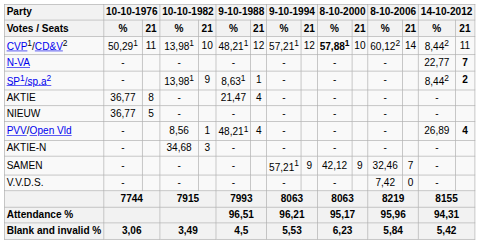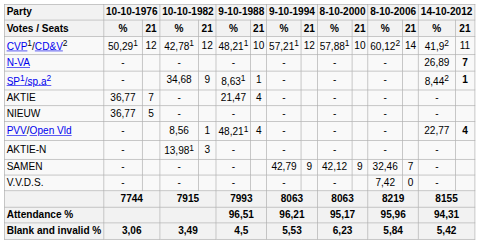CVP1/CD&V2 | 10-10-1976 / 21: 11 -> 12
CVP1/CD&V2 | 10-10-1982 / %: 13,981 -> 42,781
CVP1/CD&V2 | 10-10-1982 / 21: 10 -> 12
CVP1/CD&V2 | 9-10-1988 / 21: 12 -> 10
CVP1/CD&V2 | 8-10-2000 / %: bold -> normal
CVP1/CD&V2 | 14-10-2012 / %: 8,442 -> 41,92
N-VA | 14-10-2012 / %: 22,77 -> 26,89
SP1/sp.a2 | 10-10-1982 / %: 13,981 -> 34,68
SP1/sp.a2 | 14-10-2012 / 21: 2 -> 1
AKTIE | 10-10-1976 / 21: 8 -> 7
PVV/Open Vld | 14-10-2012 / %: 26,89 -> 22,77
AKTIE-N | 10-10-1982 / %: 34,68 -> 13,981
SAMEN | 9-10-1994 / %: 57,211 -> 42,79
